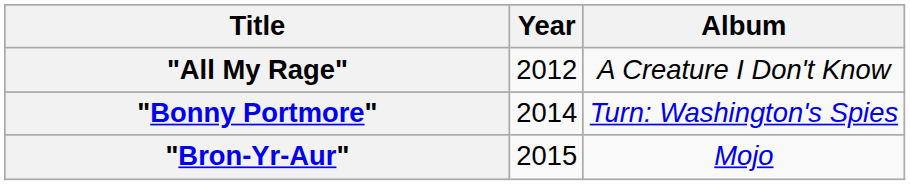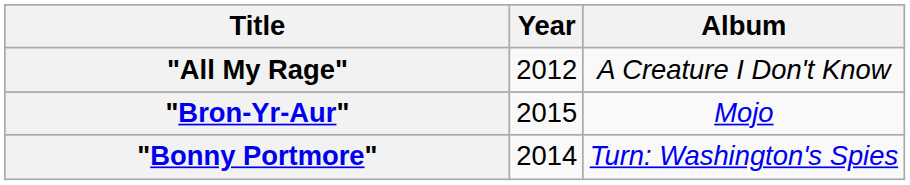rows swapped: "Bonny Portmore" <-> "Bron-Yr-Aur"
